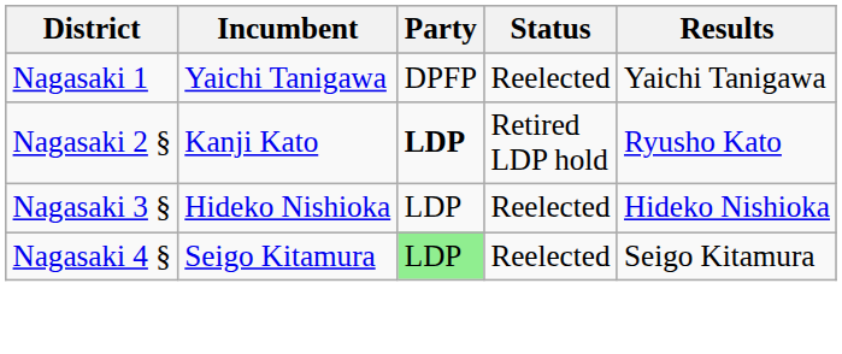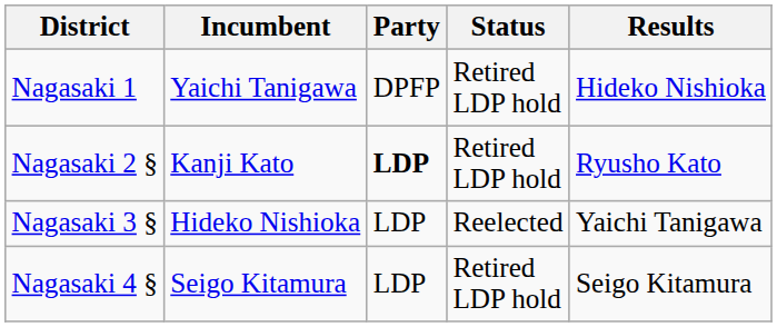Nagasaki 1 | Status: Reelected -> Retired LDP hold
Nagasaki 1 | Results: Yaichi Tanigawa -> Hideko Nishioka
Nagasaki 3 § | Results: Hideko Nishioka -> Yaichi Tanigawa
Nagasaki 4 § | Party: lightgreen background -> no background
Nagasaki 4 § | Status: Reelected -> Retired LDP hold
